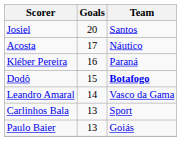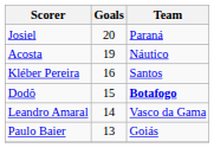Josiel | Team: Santos -> Paraná
Acosta | Goals: 17 -> 19
Kléber Pereira | Team: Paraná -> Santos
- row: Carlinhos Bala | 13 | Sport
